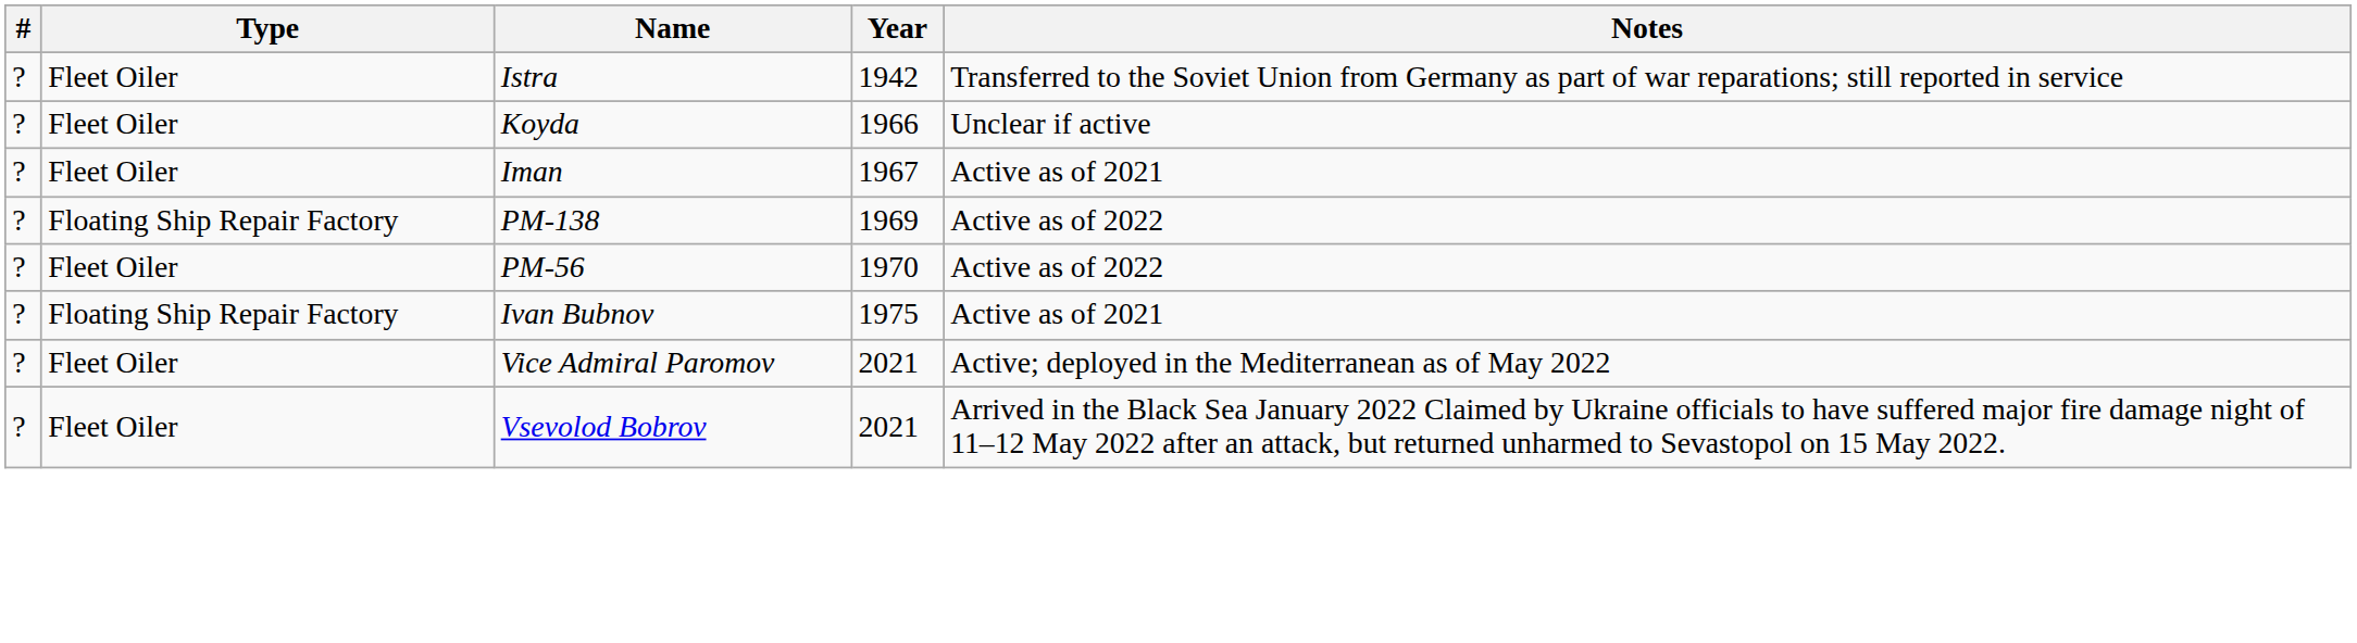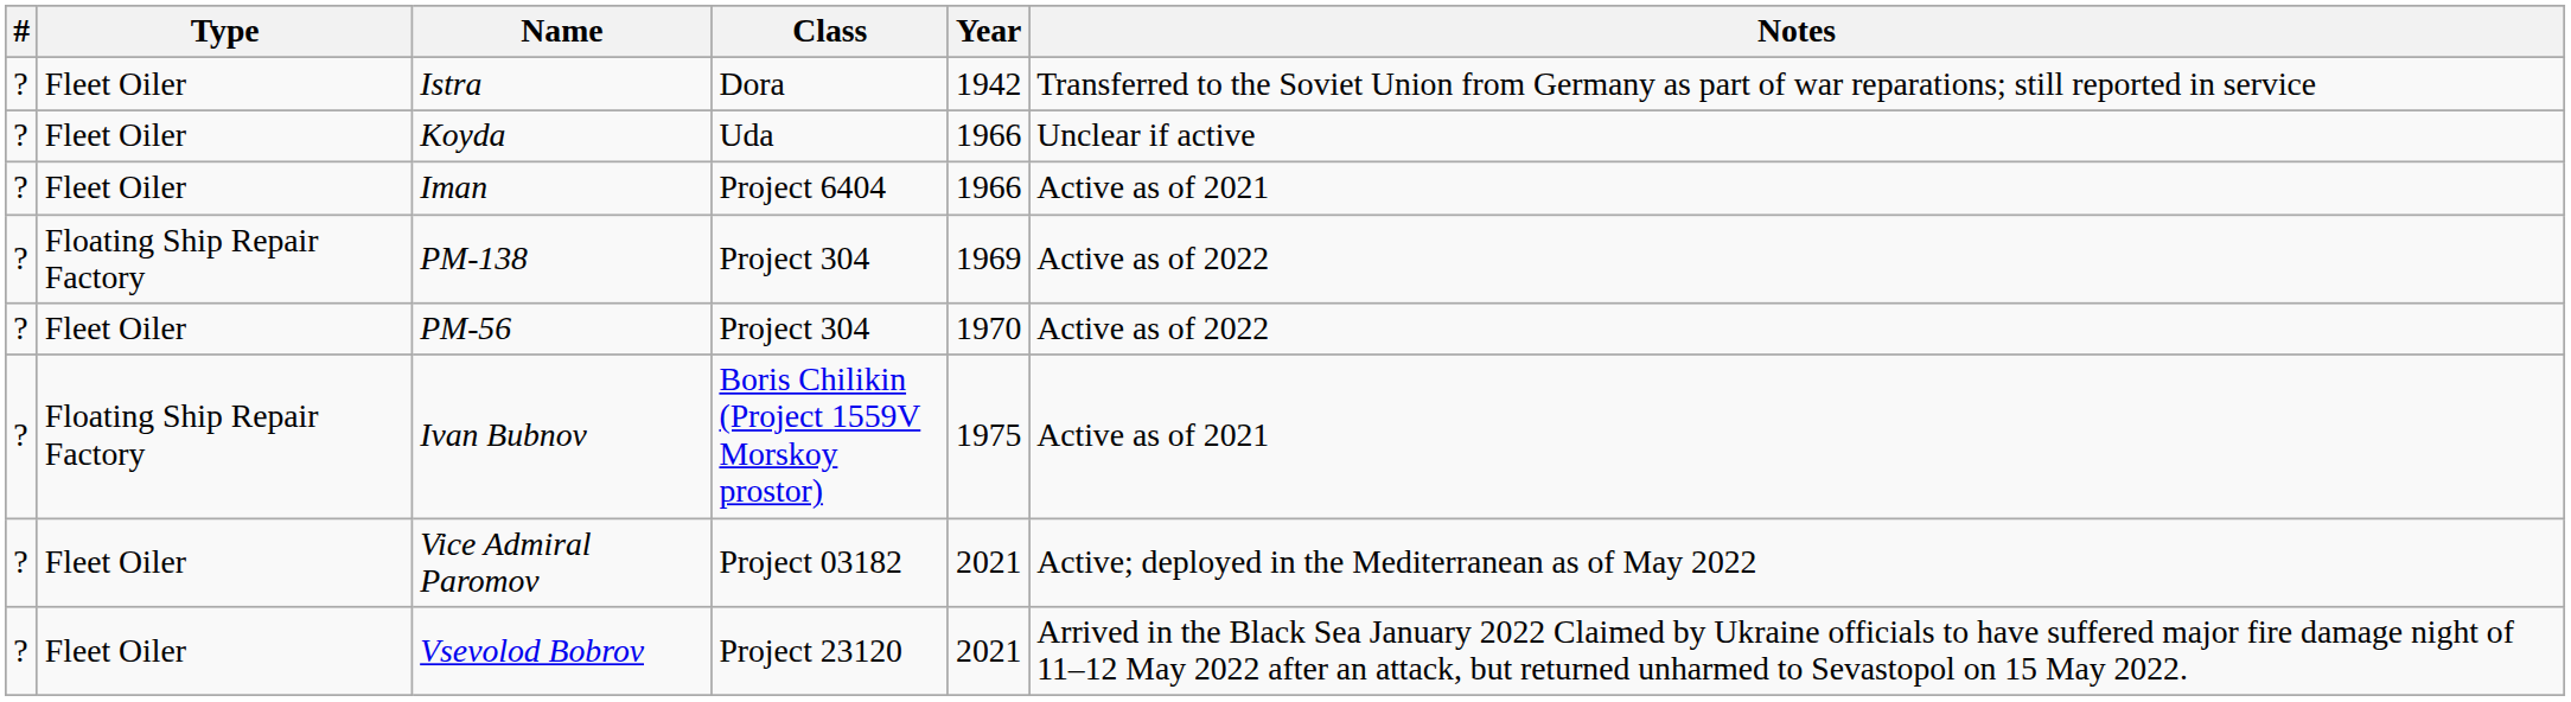+ column: Class | Dora | Uda | Project 6404 | Project 304 | Project 304 | Boris Chilikin (Project 1559V Morskoy prostor) | Project 03182 | Project 23120
Iman | Year: 1967 -> 1966
